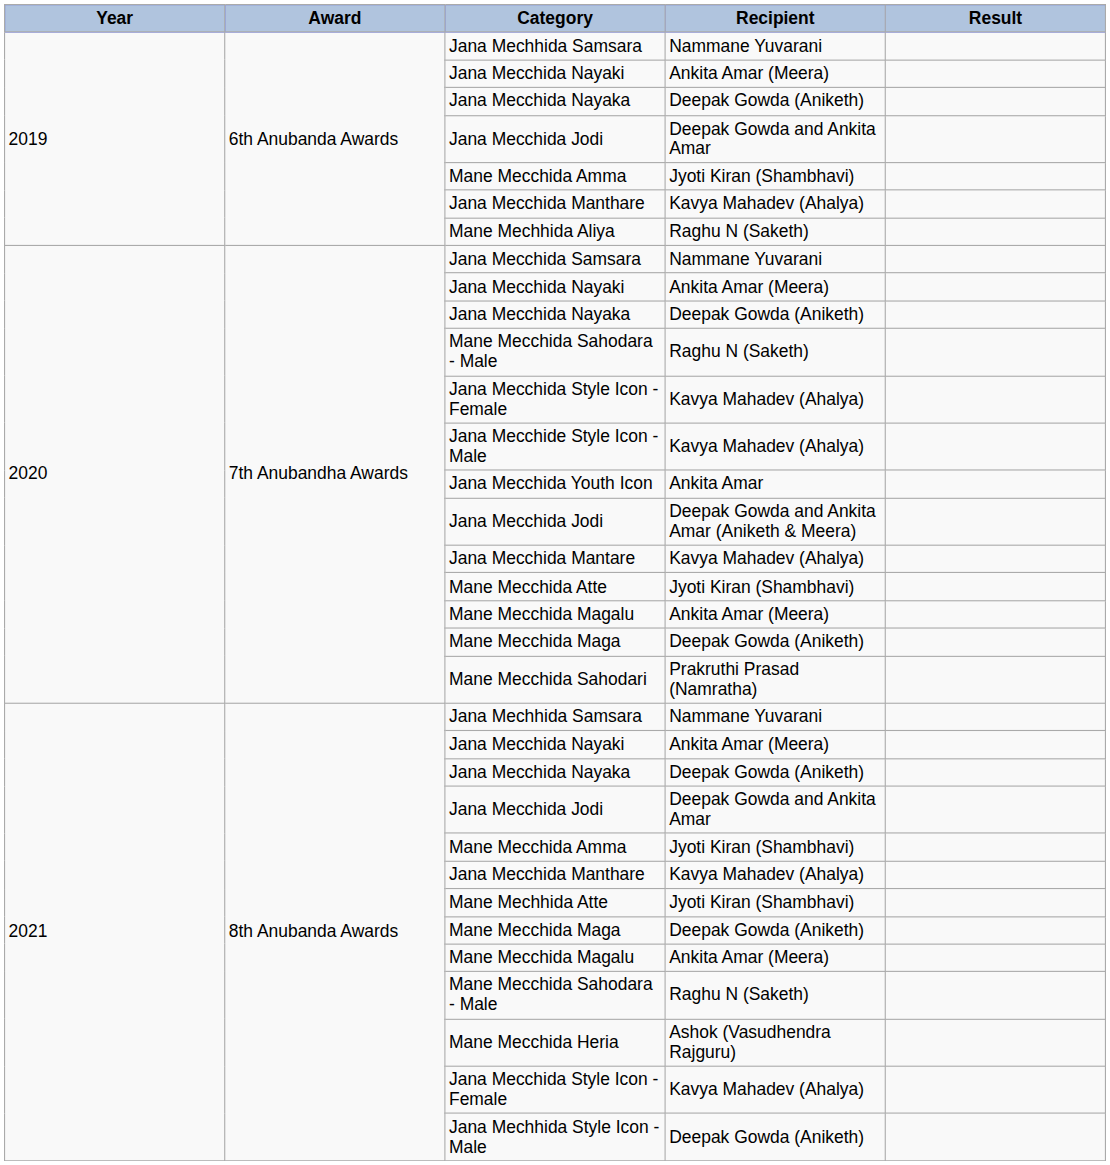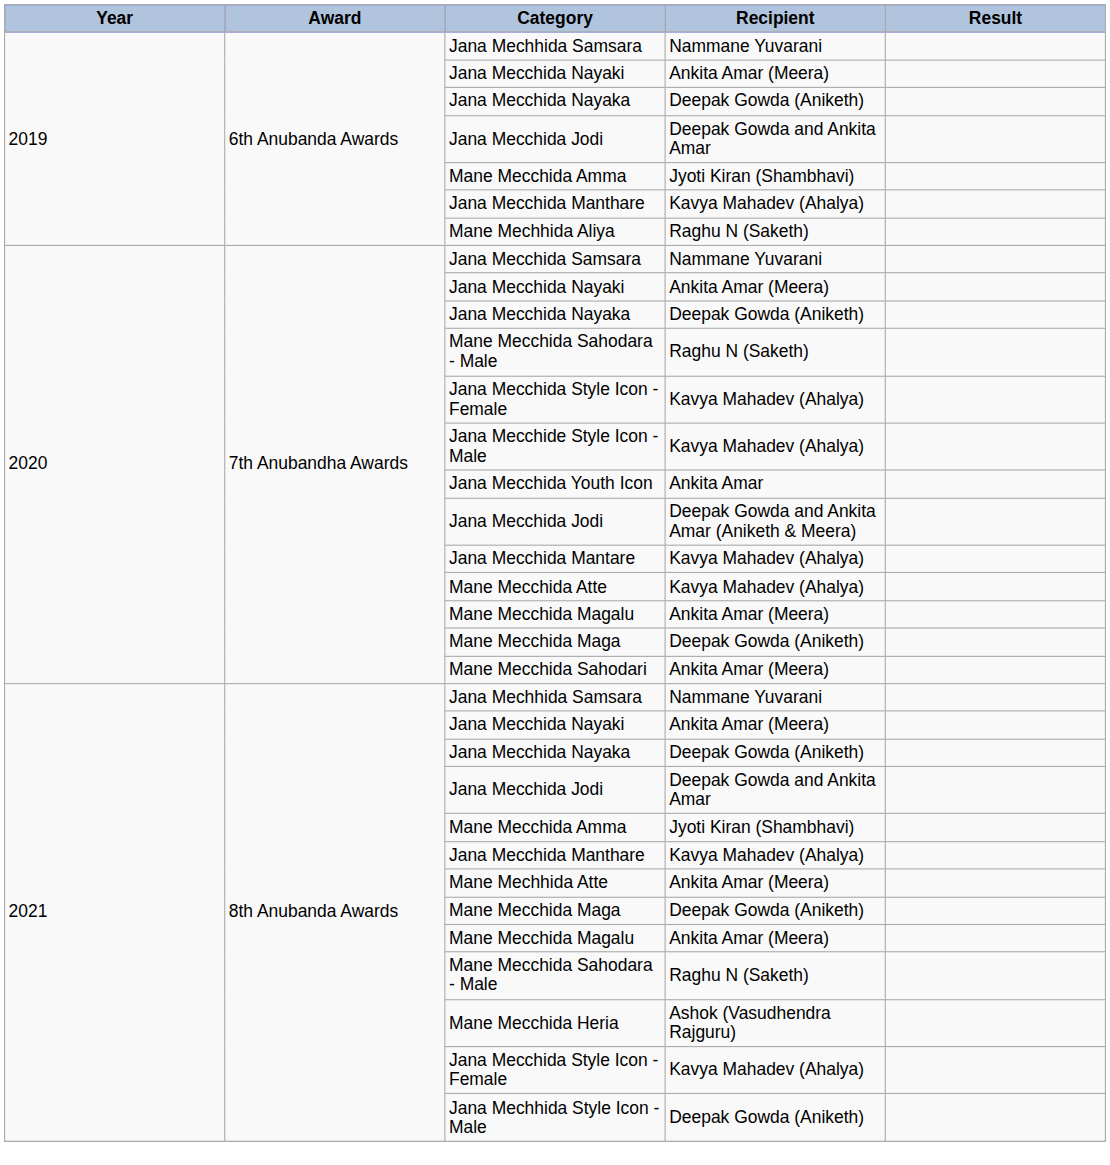Mane Mecchida Atte | Recipient: Jyoti Kiran (Shambhavi) -> Kavya Mahadev (Ahalya)
Mane Mecchida Sahodari | Recipient: Prakruthi Prasad (Namratha) -> Ankita Amar (Meera)
Mane Mechhida Atte | Recipient: Jyoti Kiran (Shambhavi) -> Ankita Amar (Meera)
